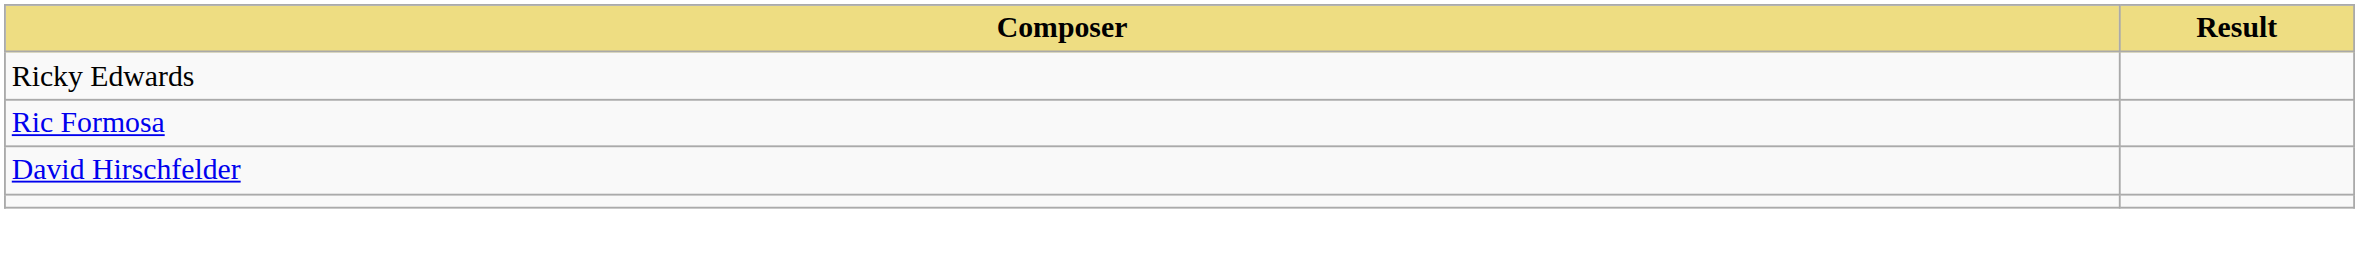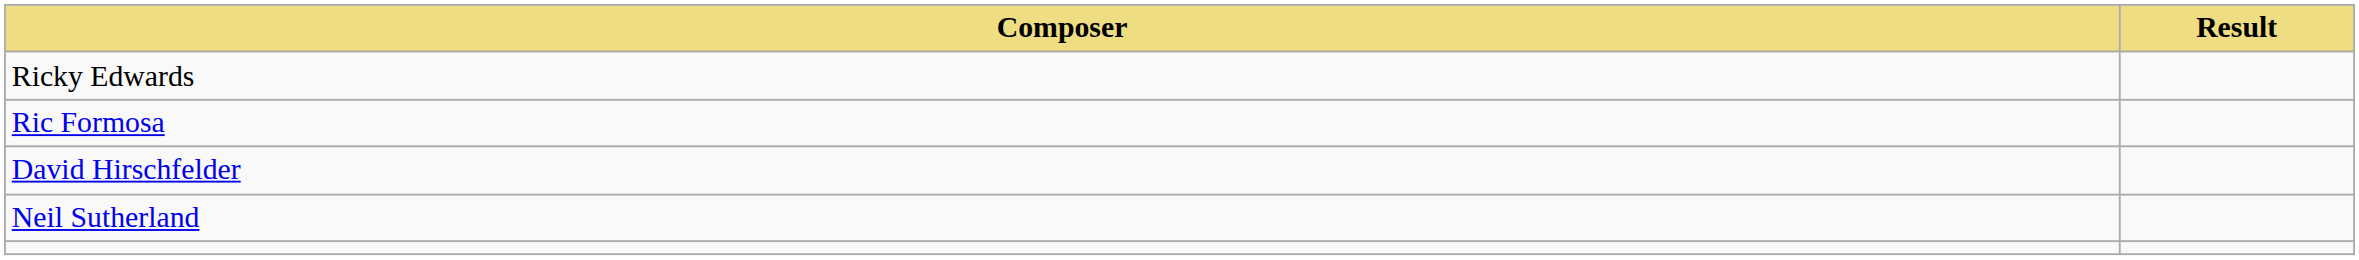+ row: Neil Sutherland
